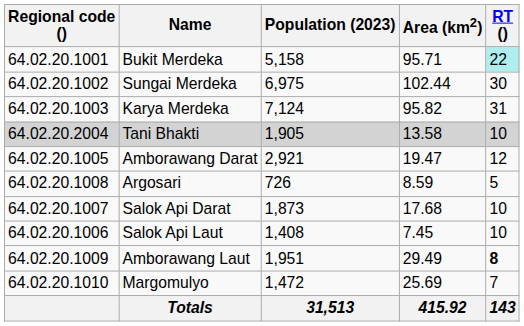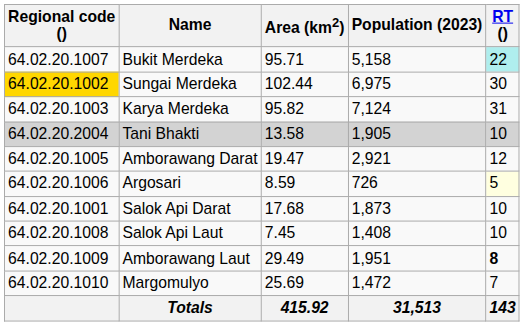columns swapped: Area (km2) <-> Population (2023)
Bukit Merdeka | Regional code (): 64.02.20.1001 -> 64.02.20.1007
Sungai Merdeka | Regional code (): no background -> gold background
Argosari | Regional code (): 64.02.20.1008 -> 64.02.20.1006
Argosari | RT (): no background -> lightyellow background
Salok Api Darat | Regional code (): 64.02.20.1007 -> 64.02.20.1001
Salok Api Laut | Regional code (): 64.02.20.1006 -> 64.02.20.1008
